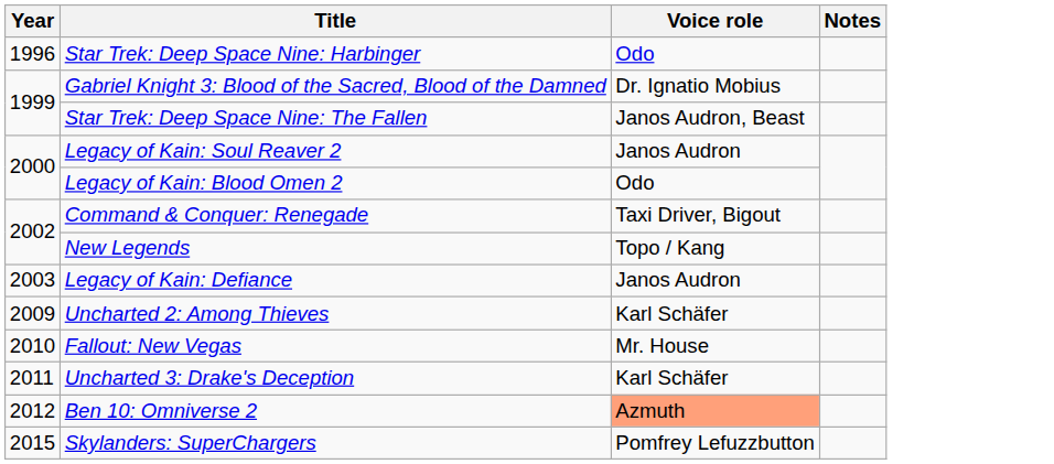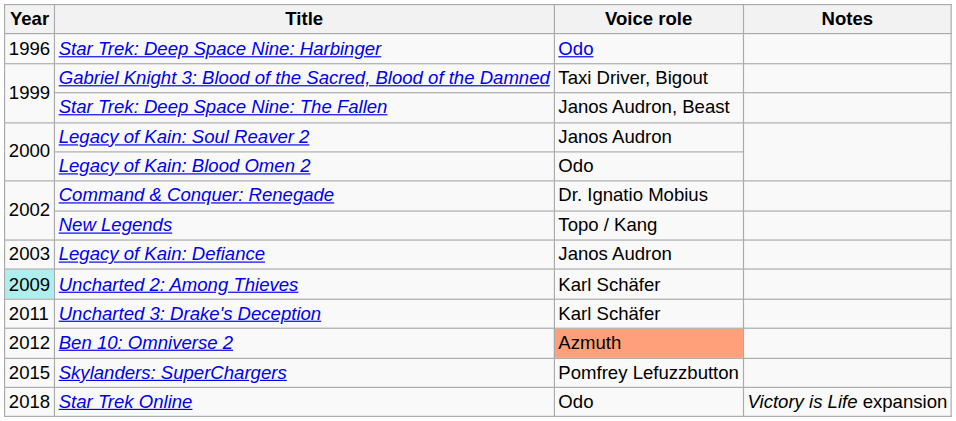Gabriel Knight 3: Blood of the Sacred, Blood of the Damned | Voice role: Dr. Ignatio Mobius -> Taxi Driver, Bigout
Command & Conquer: Renegade | Voice role: Taxi Driver, Bigout -> Dr. Ignatio Mobius
Uncharted 2: Among Thieves | Year: no background -> paleturquoise background
- row: 2010 | Fallout: New Vegas | Mr. House
+ row: 2018 | Star Trek Online | Odo | Victory is Life expansion
